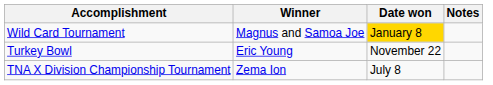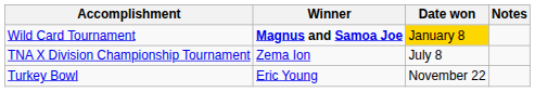Wild Card Tournament | Winner: normal -> bold
rows swapped: TNA X Division Championship Tournament <-> Turkey Bowl
